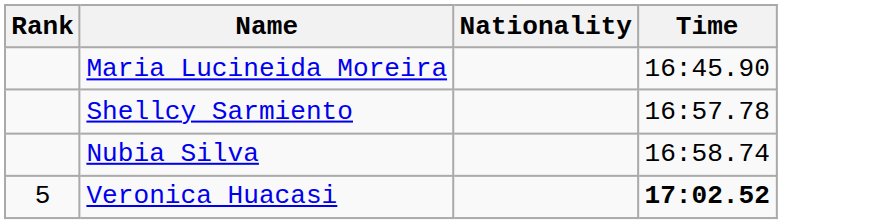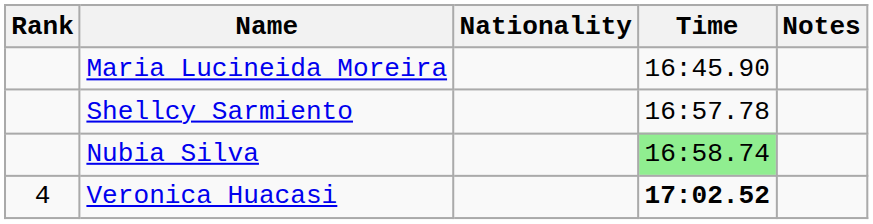+ column: Notes
Nubia Silva | Time: no background -> lightgreen background
Veronica Huacasi | Rank: 5 -> 4
